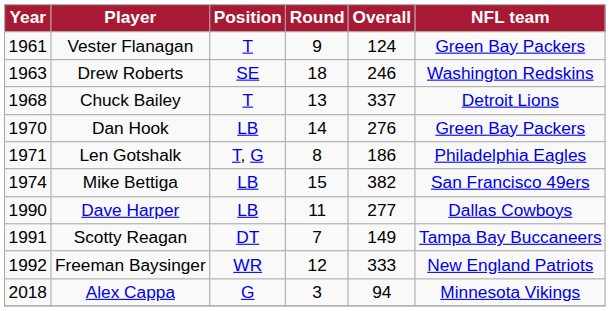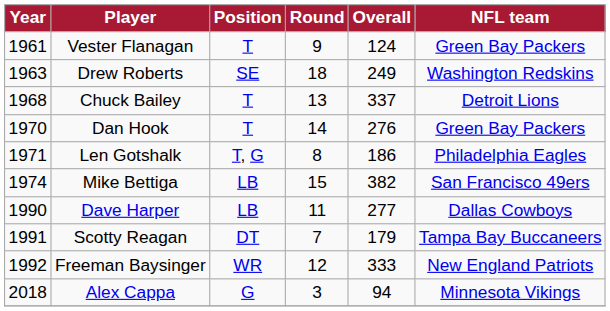Drew Roberts | Overall: 246 -> 249
Dan Hook | Position: LB -> T
Scotty Reagan | Overall: 149 -> 179
